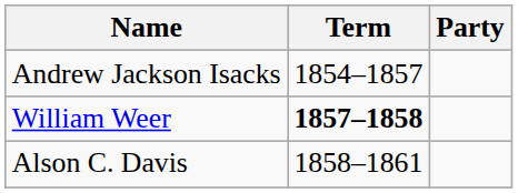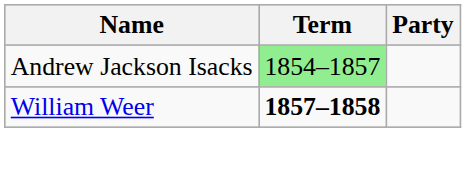Andrew Jackson Isacks | Term: no background -> lightgreen background
- row: Alson C. Davis | 1858–1861
